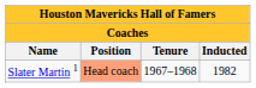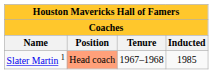Slater Martin 1 | Inducted: 1982 -> 1985
